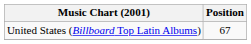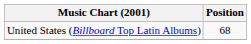United States (Billboard Top Latin Albums) | Position: 67 -> 68
